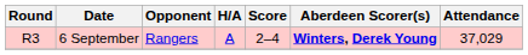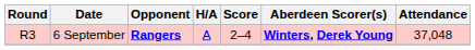6 September | Opponent: normal -> bold
6 September | Attendance: 37,029 -> 37,048
